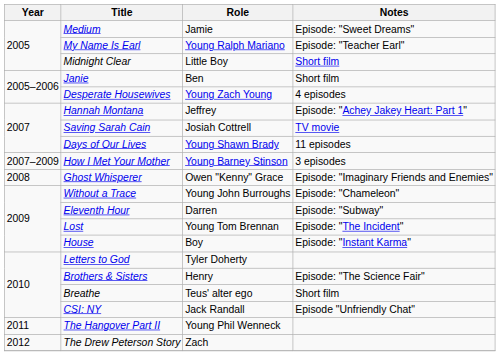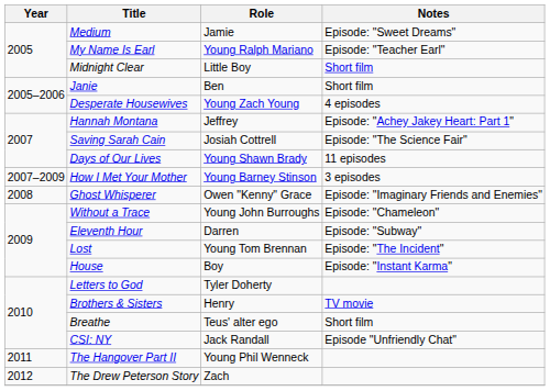Saving Sarah Cain | Notes: TV movie -> Episode: "The Science Fair"
Brothers & Sisters | Notes: Episode: "The Science Fair" -> TV movie
